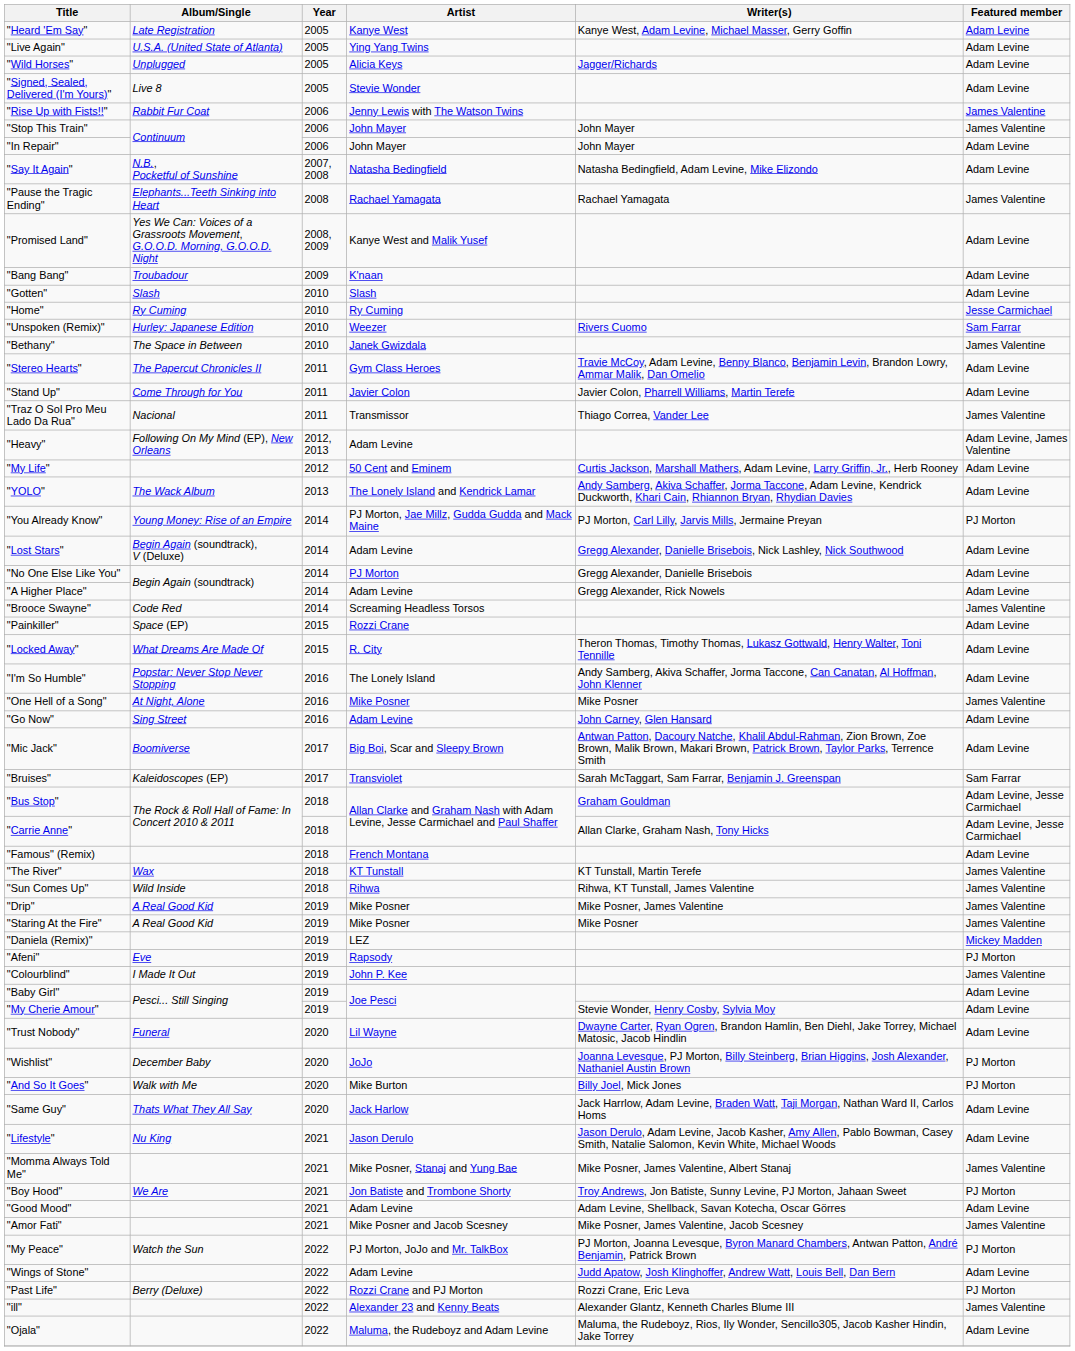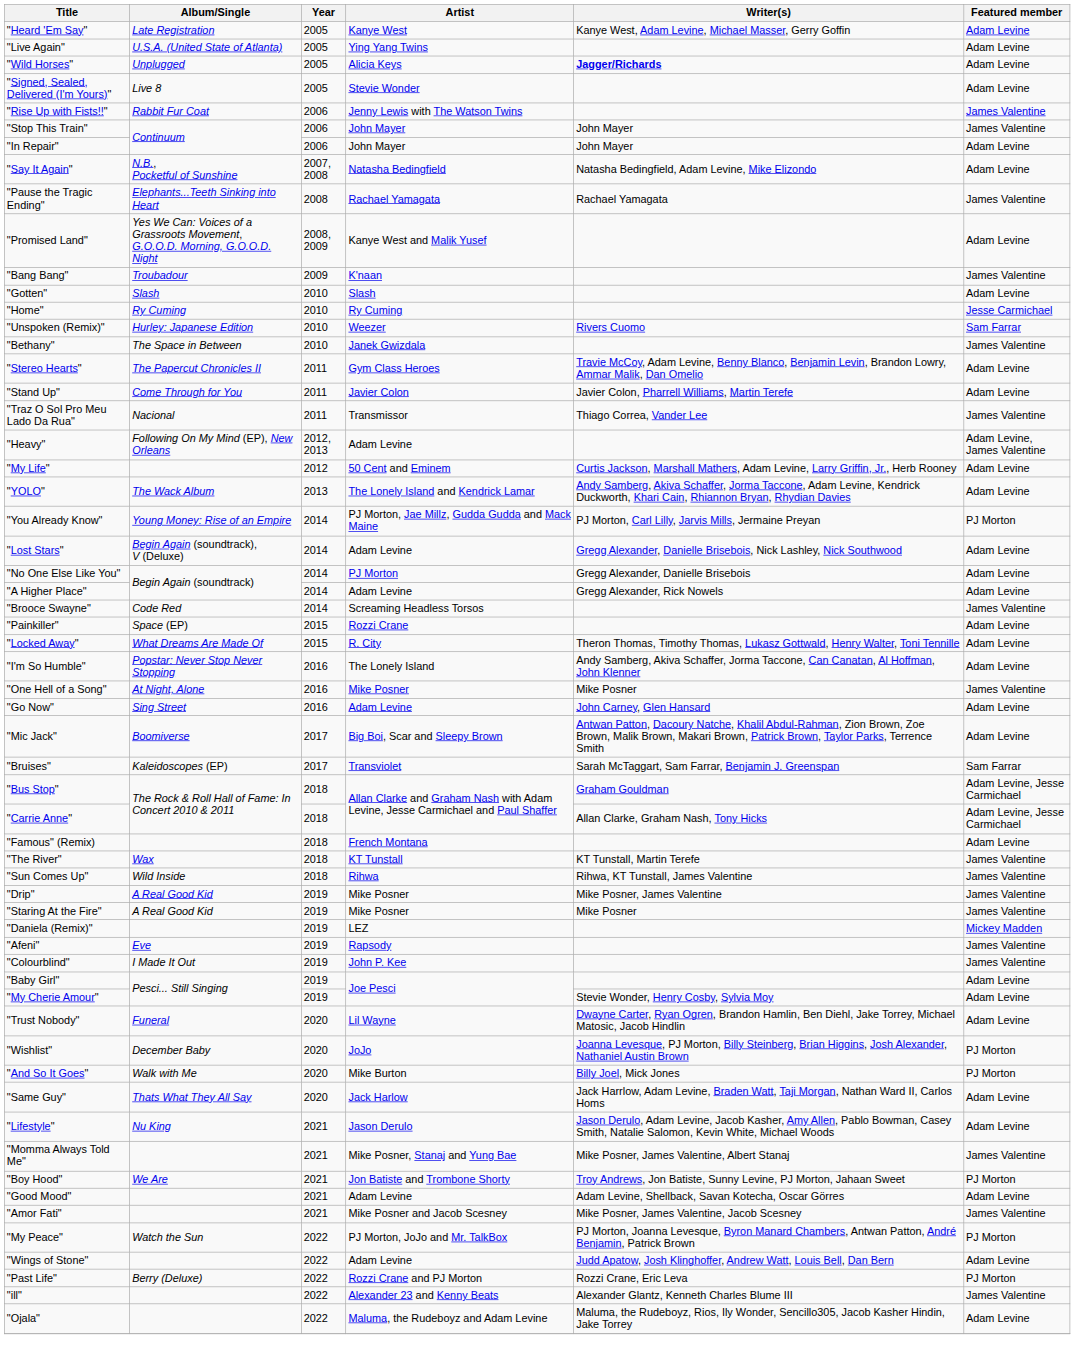"Wild Horses" | Writer(s): normal -> bold
"Bang Bang" | Featured member: Adam Levine -> James Valentine
"Afeni" | Featured member: PJ Morton -> James Valentine
